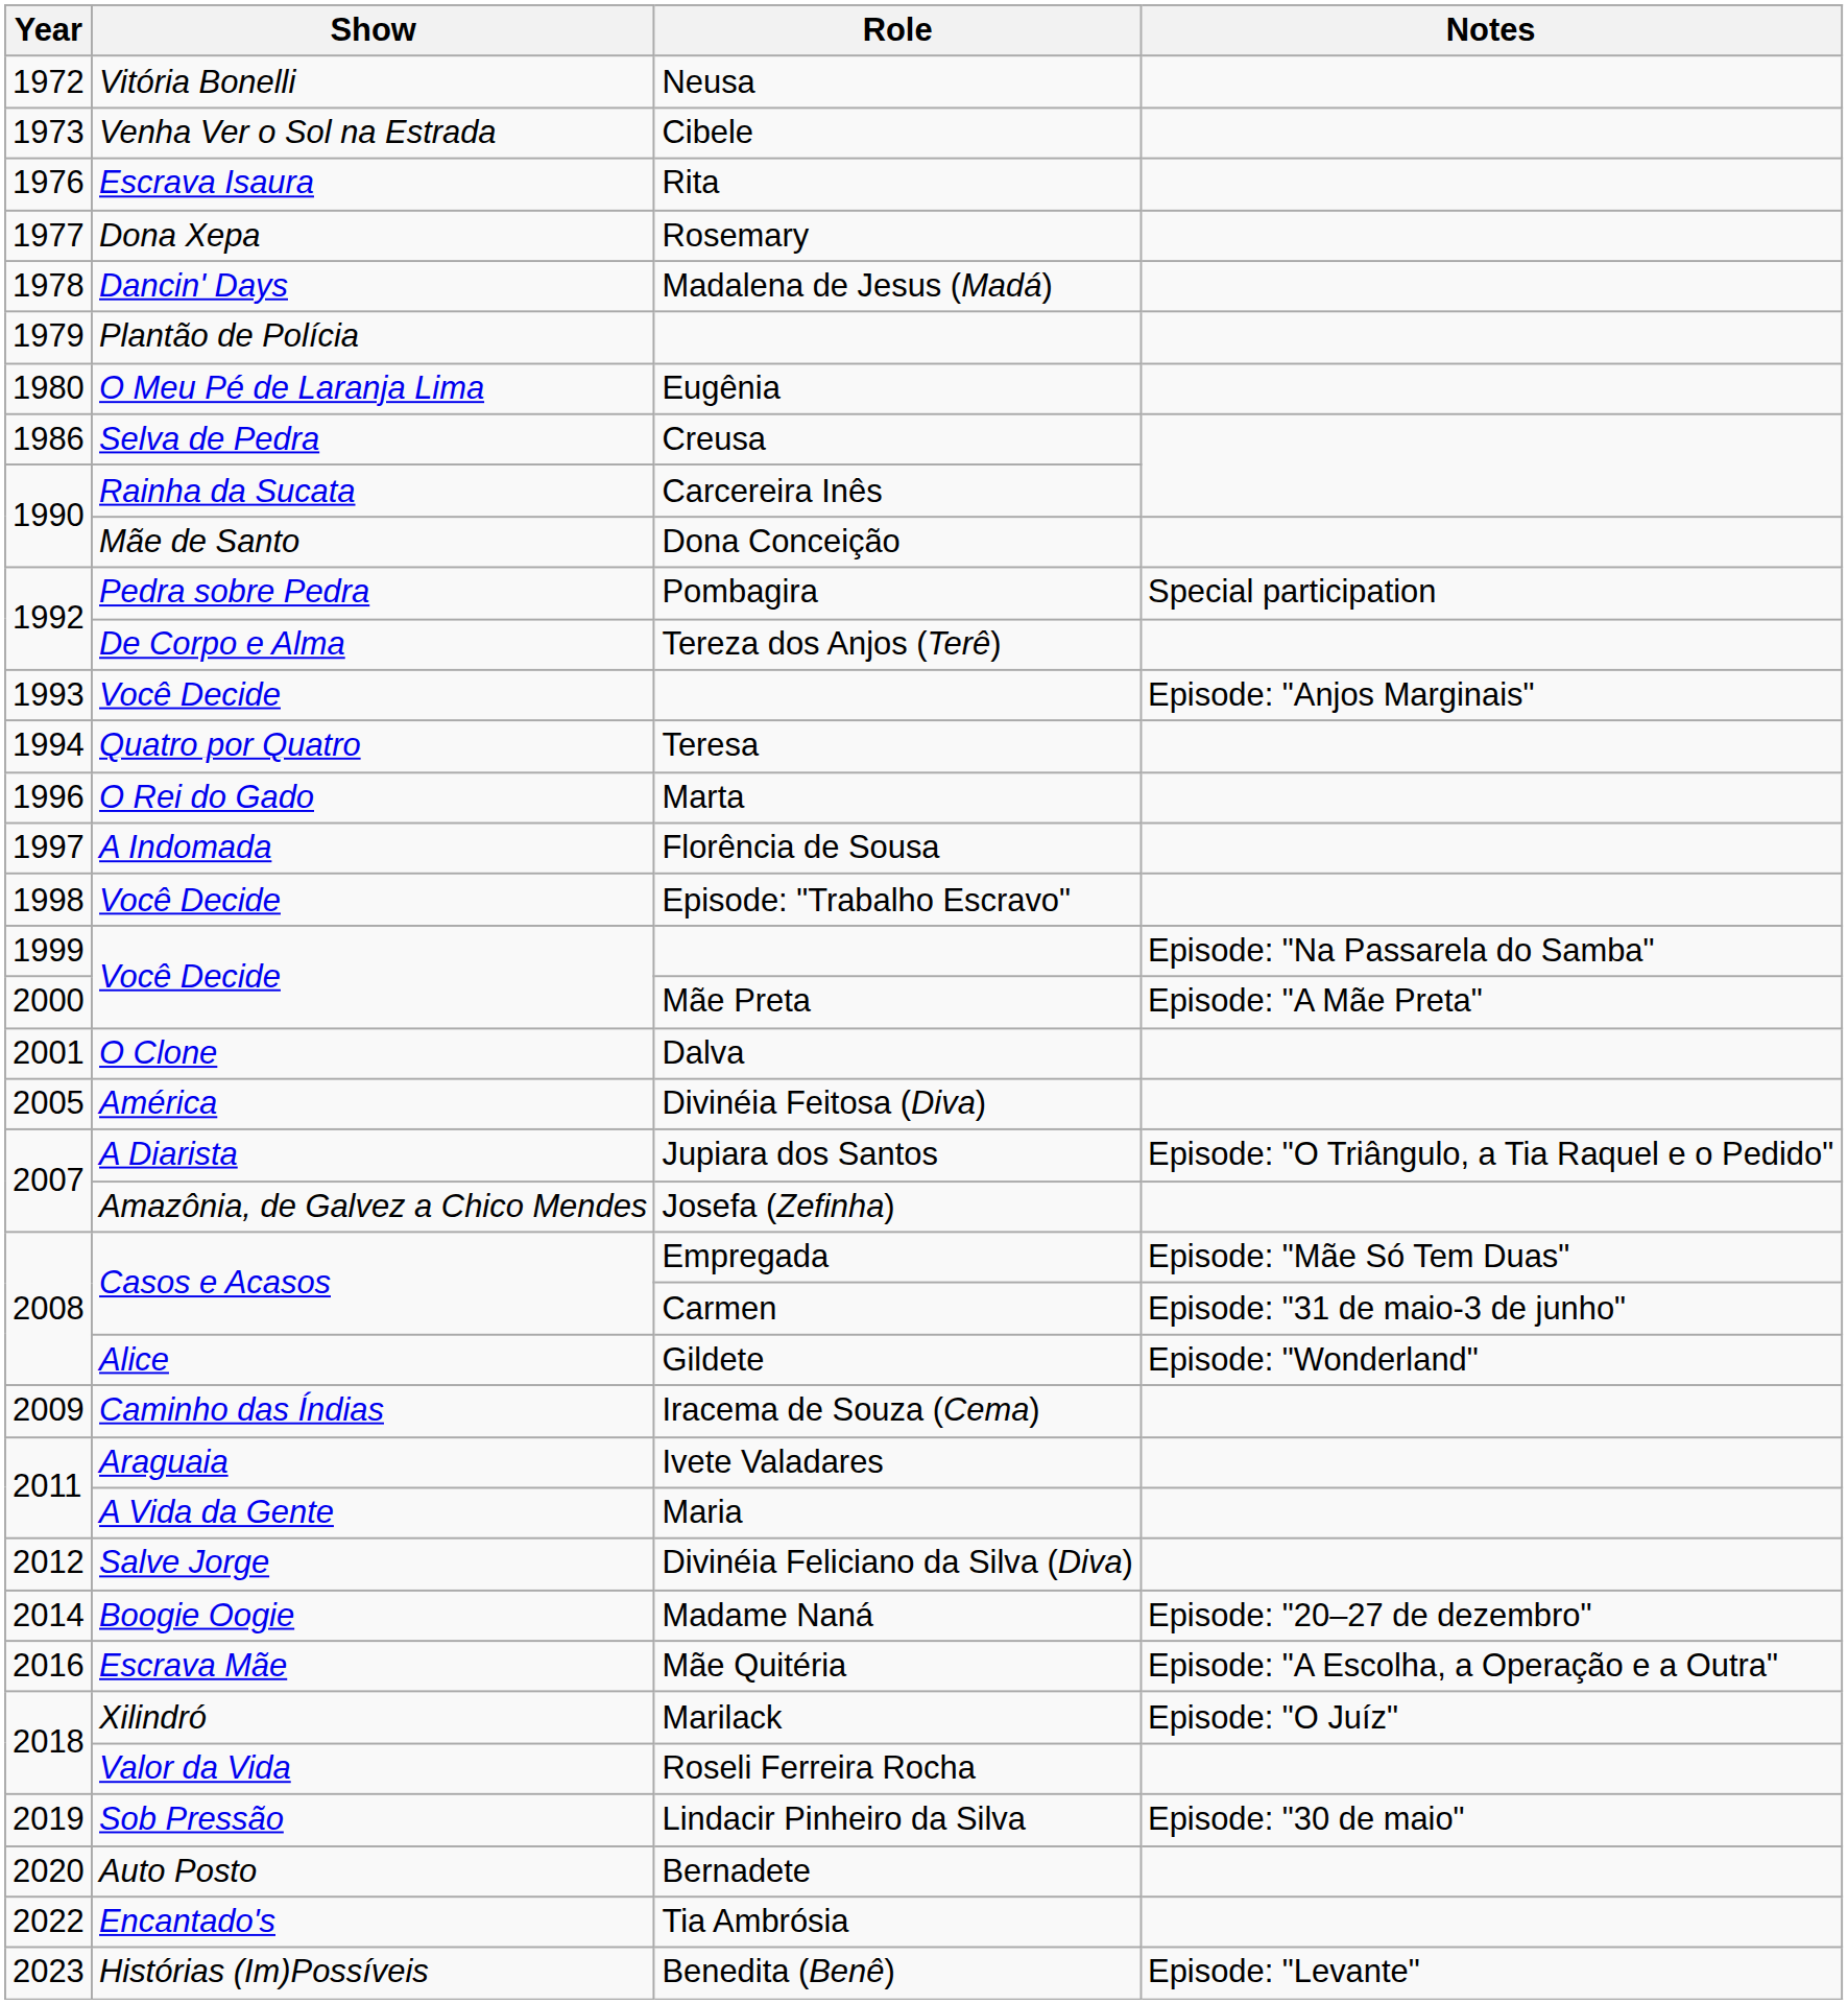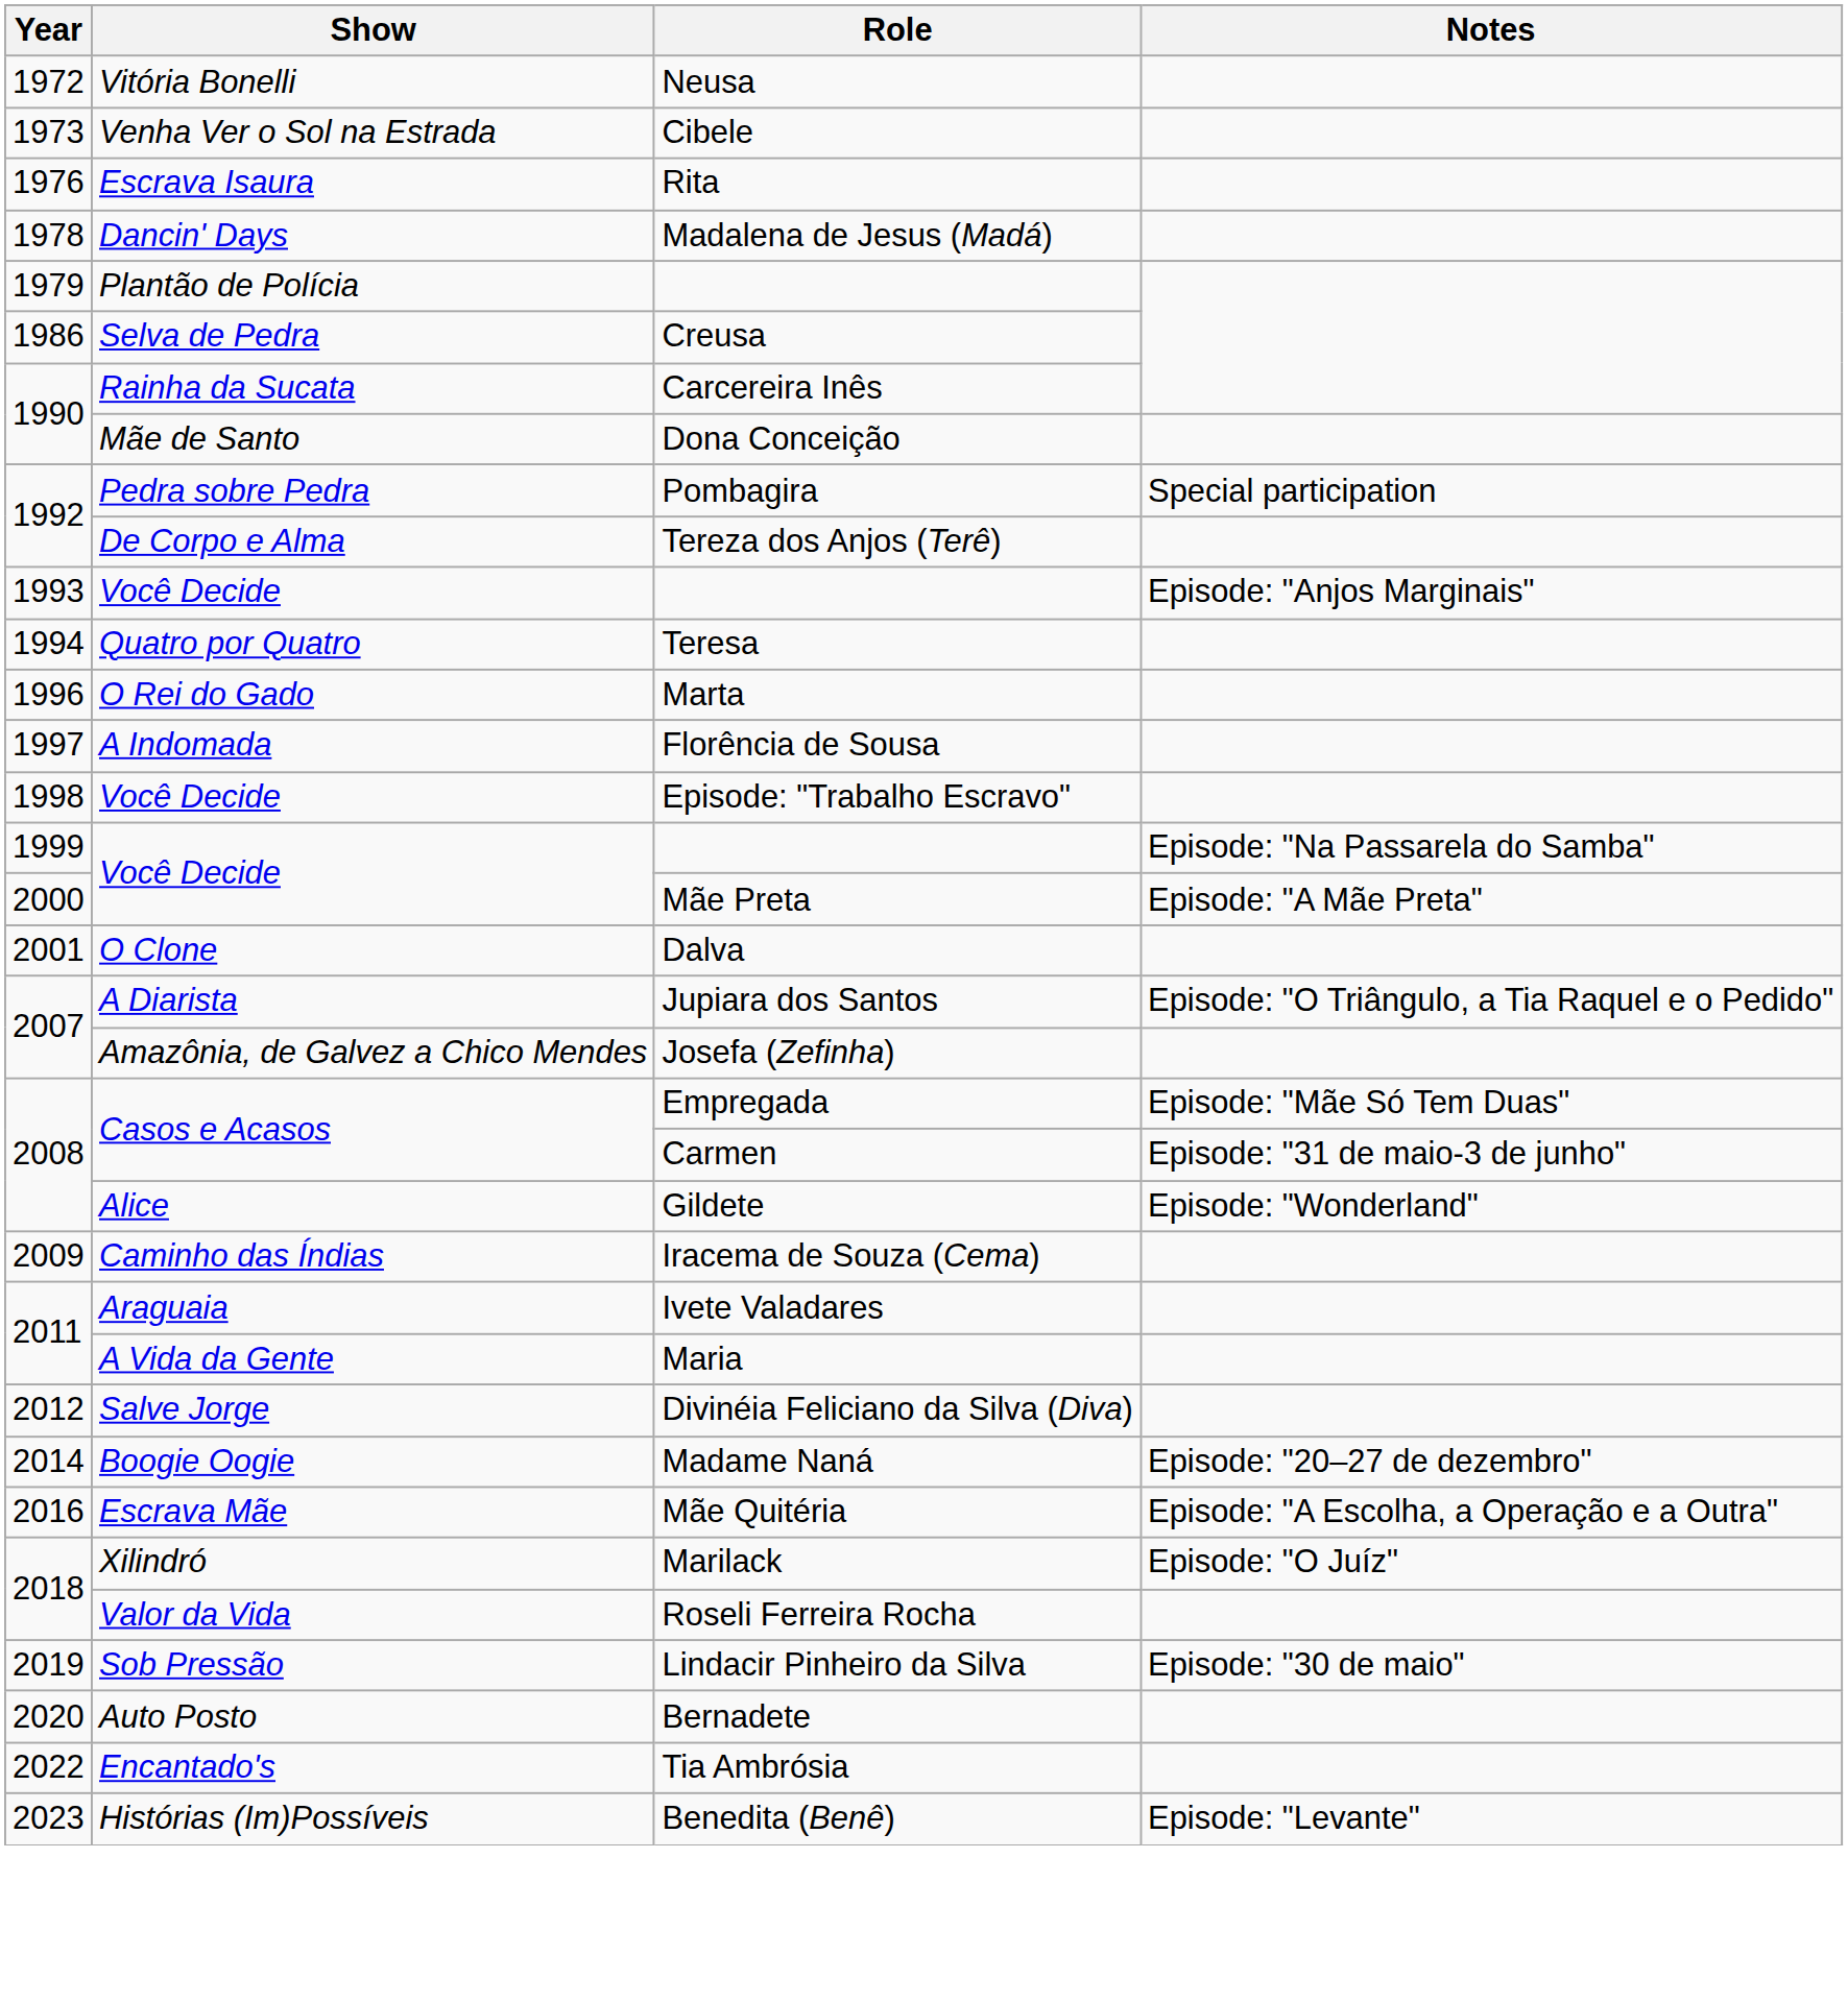- row: 1977 | Dona Xepa | Rosemary
- row: 1980 | O Meu Pé de Laranja Lima | Eugênia
- row: 2005 | América | Divinéia Feitosa (Diva)
